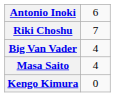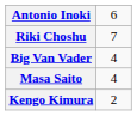Kengo Kimura | column 2: 0 -> 2
